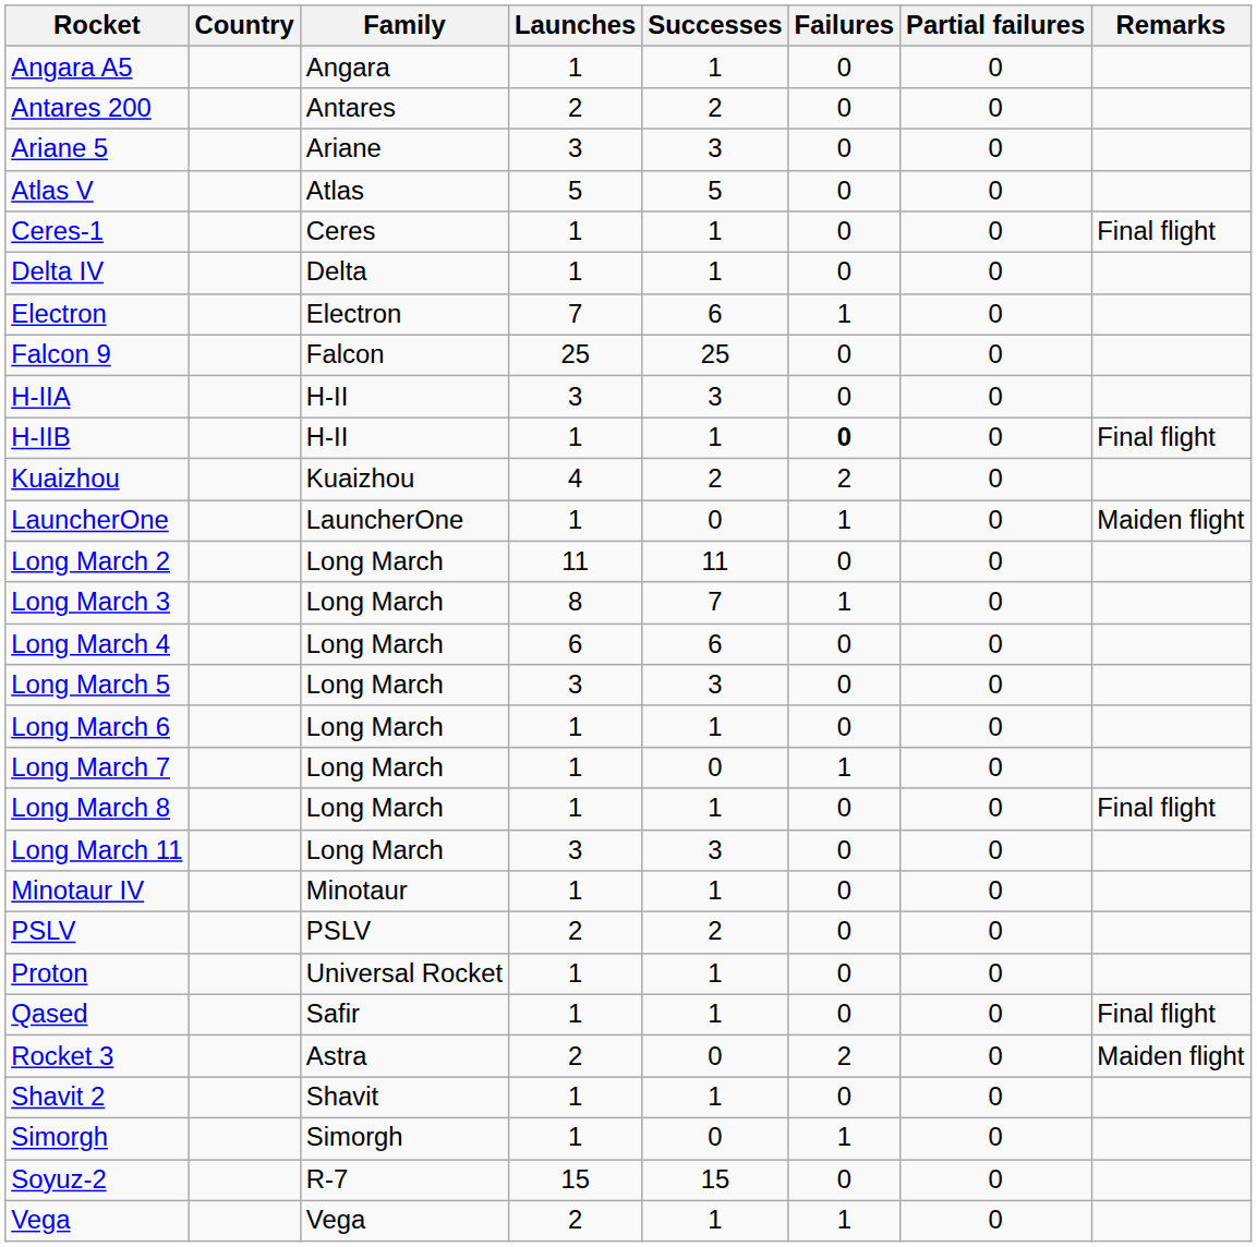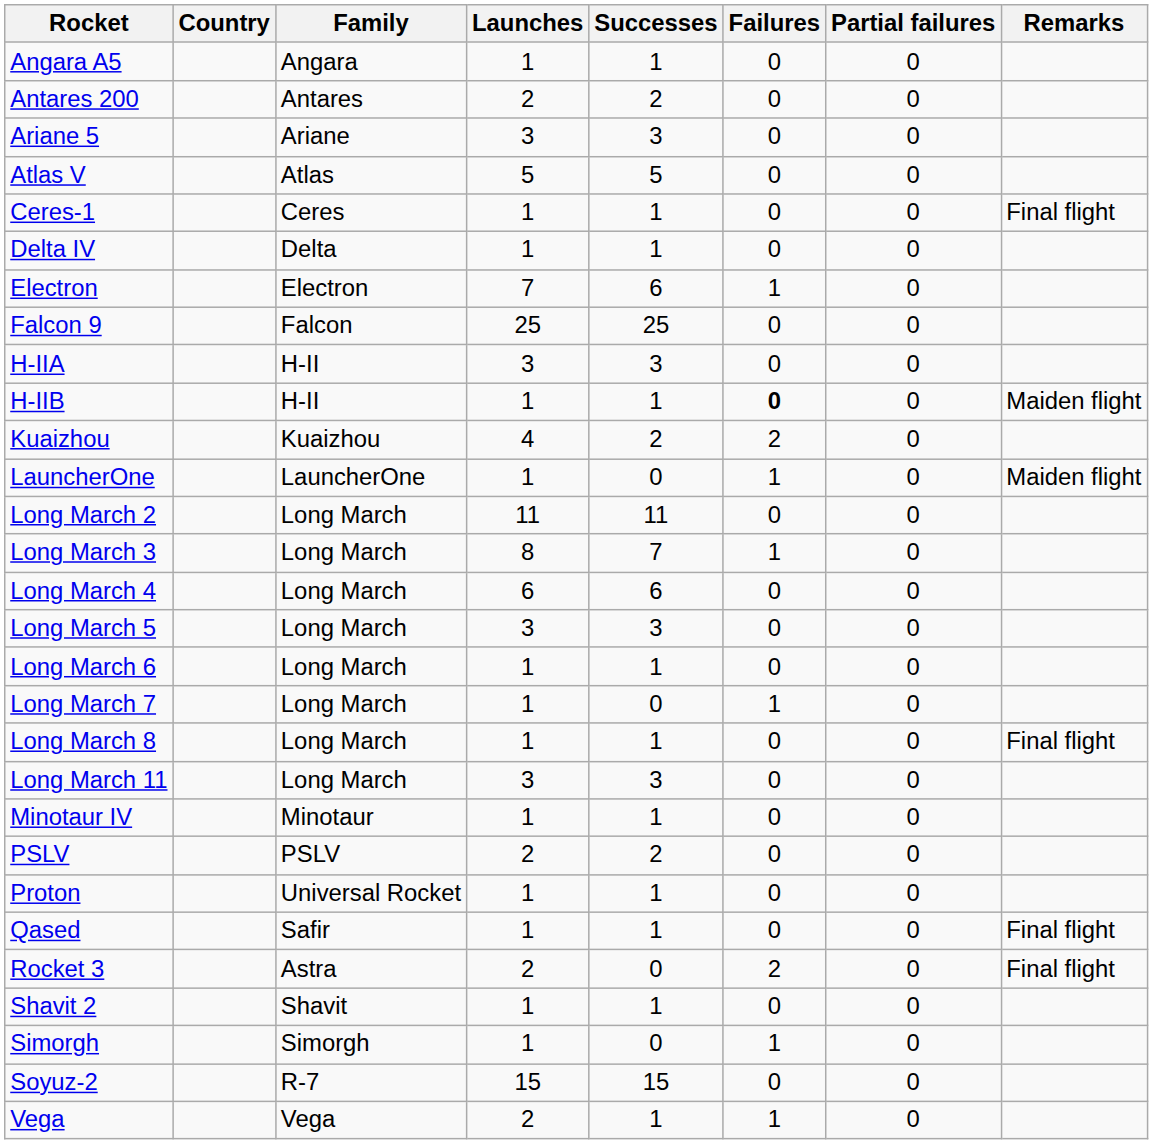H-IIB | Remarks: Final flight -> Maiden flight
Rocket 3 | Remarks: Maiden flight -> Final flight
